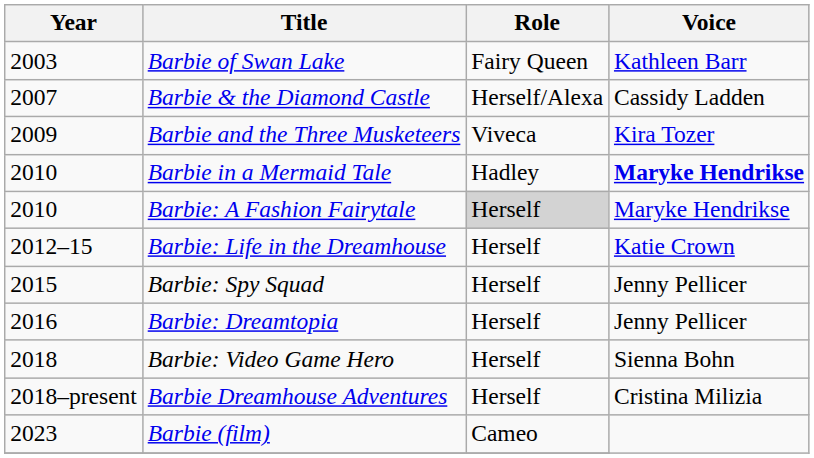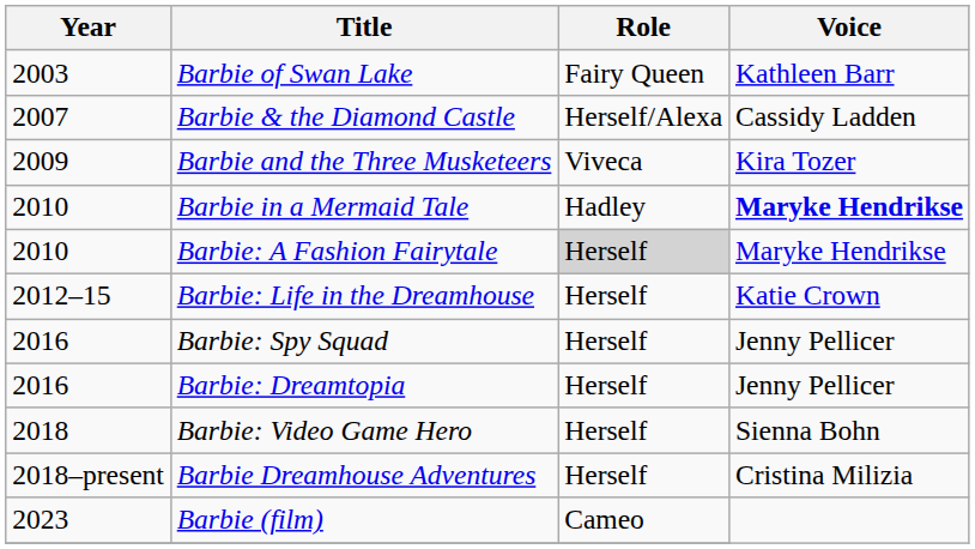Barbie: Spy Squad | Year: 2015 -> 2016
